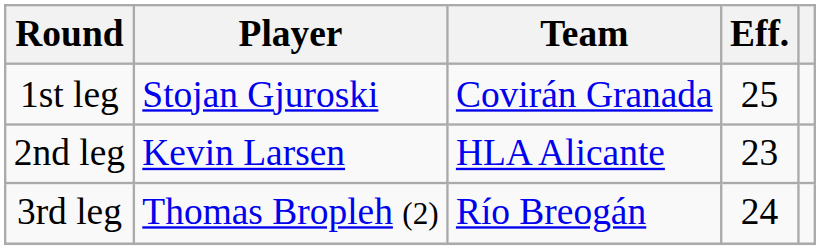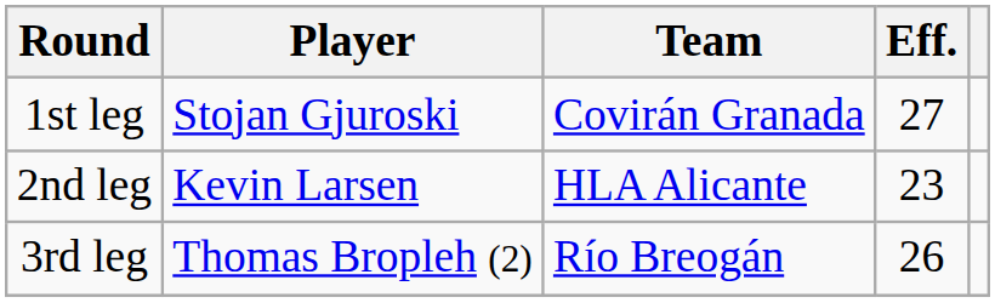1st leg | Eff.: 25 -> 27
3rd leg | Eff.: 24 -> 26
